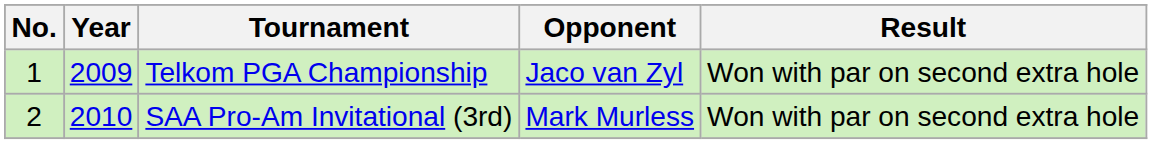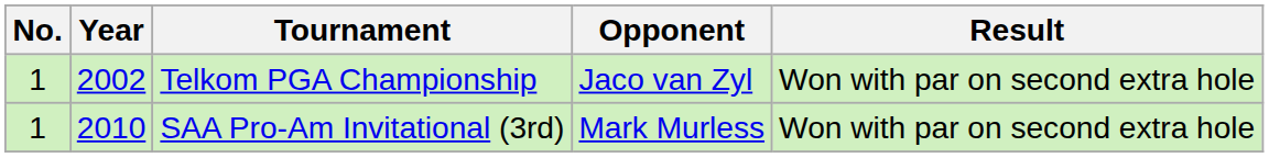Telkom PGA Championship | Year: 2009 -> 2002
SAA Pro-Am Invitational (3rd) | No.: 2 -> 1
